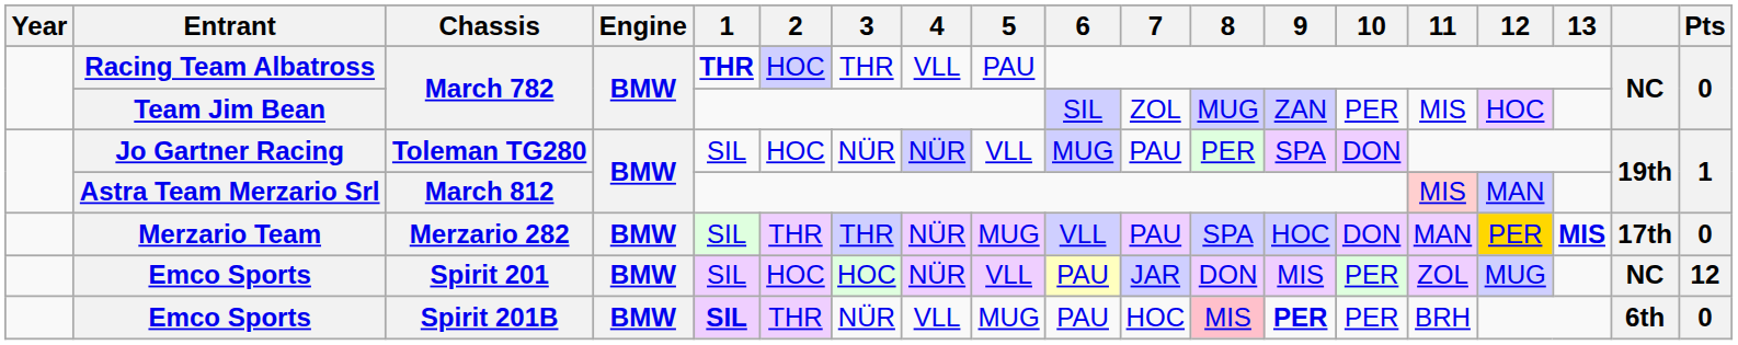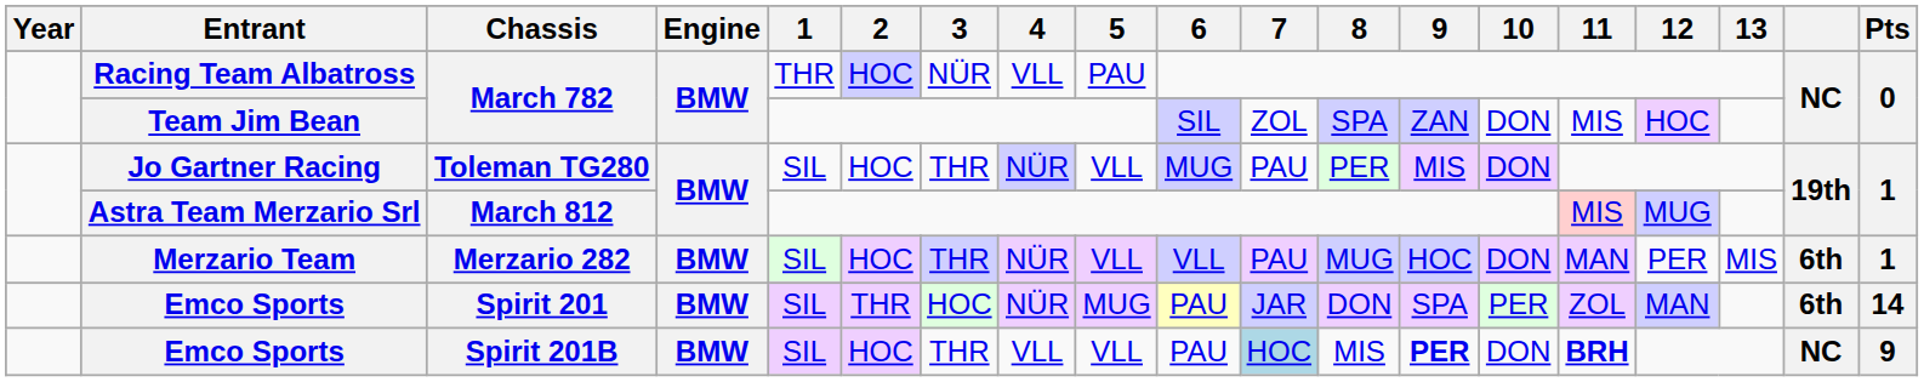Racing Team Albatross | 1: bold -> normal
Racing Team Albatross | 3: THR -> NÜR
Team Jim Bean | 8: MUG -> SPA
Team Jim Bean | 10: PER -> DON
Jo Gartner Racing | 3: NÜR -> THR
Jo Gartner Racing | 9: SPA -> MIS
Astra Team Merzario Srl | 12: MAN -> MUG
Merzario Team | 2: THR -> HOC
Merzario Team | 5: MUG -> VLL
Merzario Team | 8: SPA -> MUG
Merzario Team | 12: gold background -> no background
Merzario Team | 13: bold -> normal
Merzario Team | column 18: 17th -> 6th
Merzario Team | Pts: 0 -> 1
Emco Sports / Spirit 201 | 2: HOC -> THR
Emco Sports / Spirit 201 | 5: VLL -> MUG
Emco Sports / Spirit 201 | 9: MIS -> SPA
Emco Sports / Spirit 201 | 12: MUG -> MAN
Emco Sports / Spirit 201 | column 18: NC -> 6th
Emco Sports / Spirit 201 | Pts: 12 -> 14
Emco Sports / Spirit 201B | 1: bold -> normal
Emco Sports / Spirit 201B | 2: THR -> HOC
Emco Sports / Spirit 201B | 3: NÜR -> THR
Emco Sports / Spirit 201B | 5: MUG -> VLL
Emco Sports / Spirit 201B | 7: no background -> lightblue background
Emco Sports / Spirit 201B | 8: pink background -> no background
Emco Sports / Spirit 201B | 10: PER -> DON
Emco Sports / Spirit 201B | 11: normal -> bold
Emco Sports / Spirit 201B | column 18: 6th -> NC
Emco Sports / Spirit 201B | Pts: 0 -> 9
